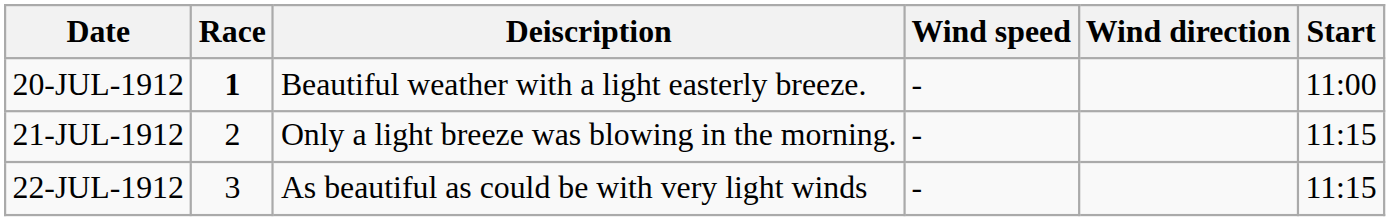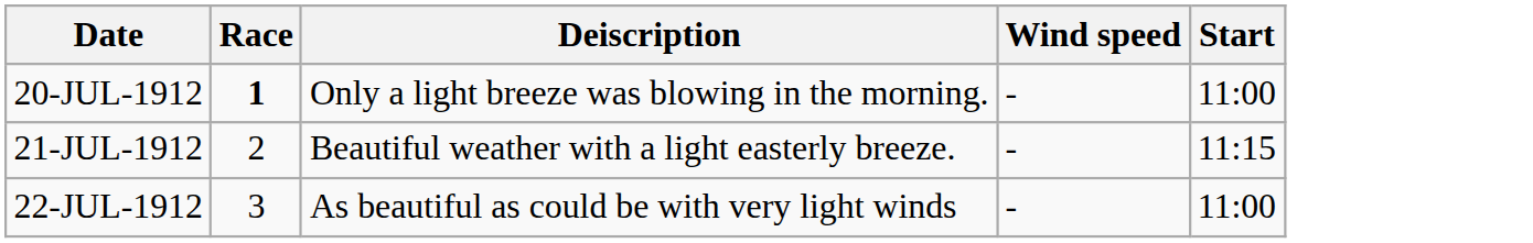- column: Wind direction
20-JUL-1912 | Deiscription: Beautiful weather with a light easterly breeze. -> Only a light breeze was blowing in the morning.
21-JUL-1912 | Deiscription: Only a light breeze was blowing in the morning. -> Beautiful weather with a light easterly breeze.
22-JUL-1912 | Start: 11:15 -> 11:00
